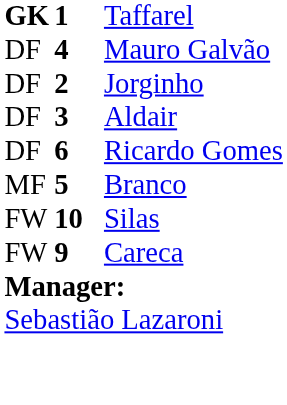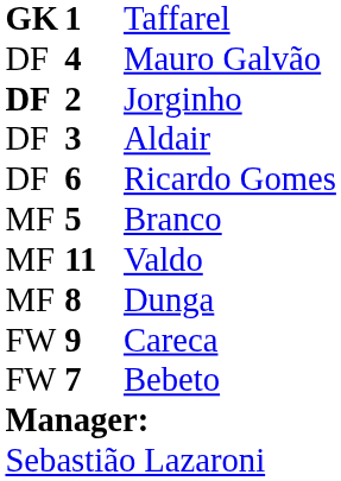Jorginho | column 1: normal -> bold
+ row: MF | 11 | Valdo
+ row: MF | 8 | Dunga
- row: FW | 10 | Silas
+ row: FW | 7 | Bebeto
